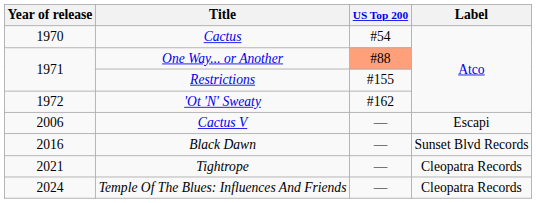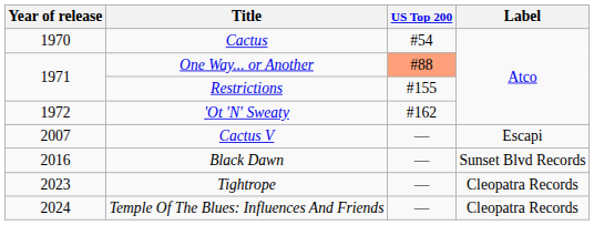Cactus V | Year of release: 2006 -> 2007
Tightrope | Year of release: 2021 -> 2023
